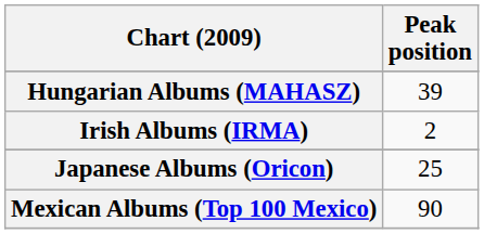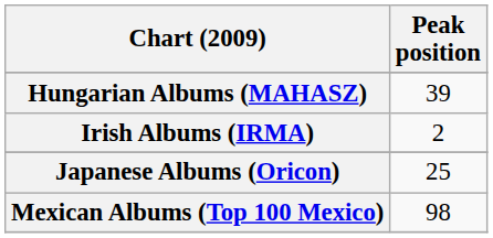Mexican Albums (Top 100 Mexico) | Peak position: 90 -> 98
